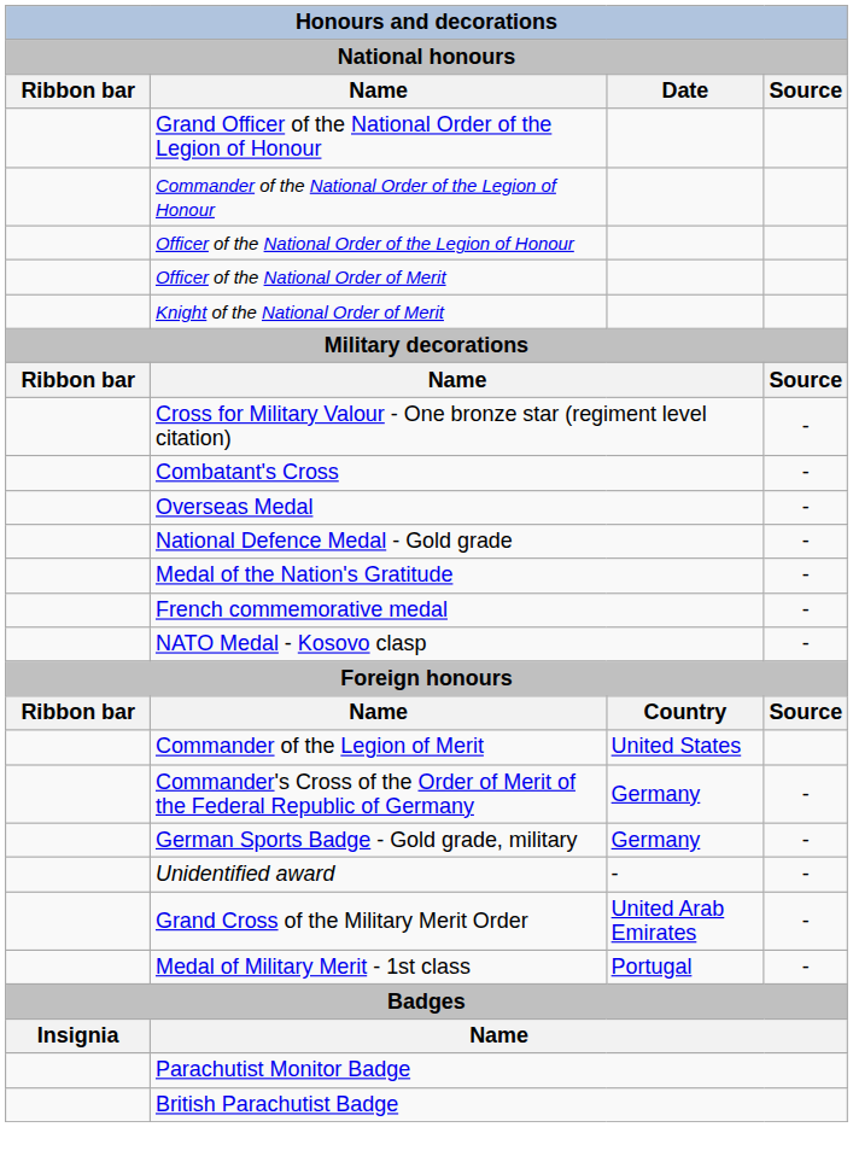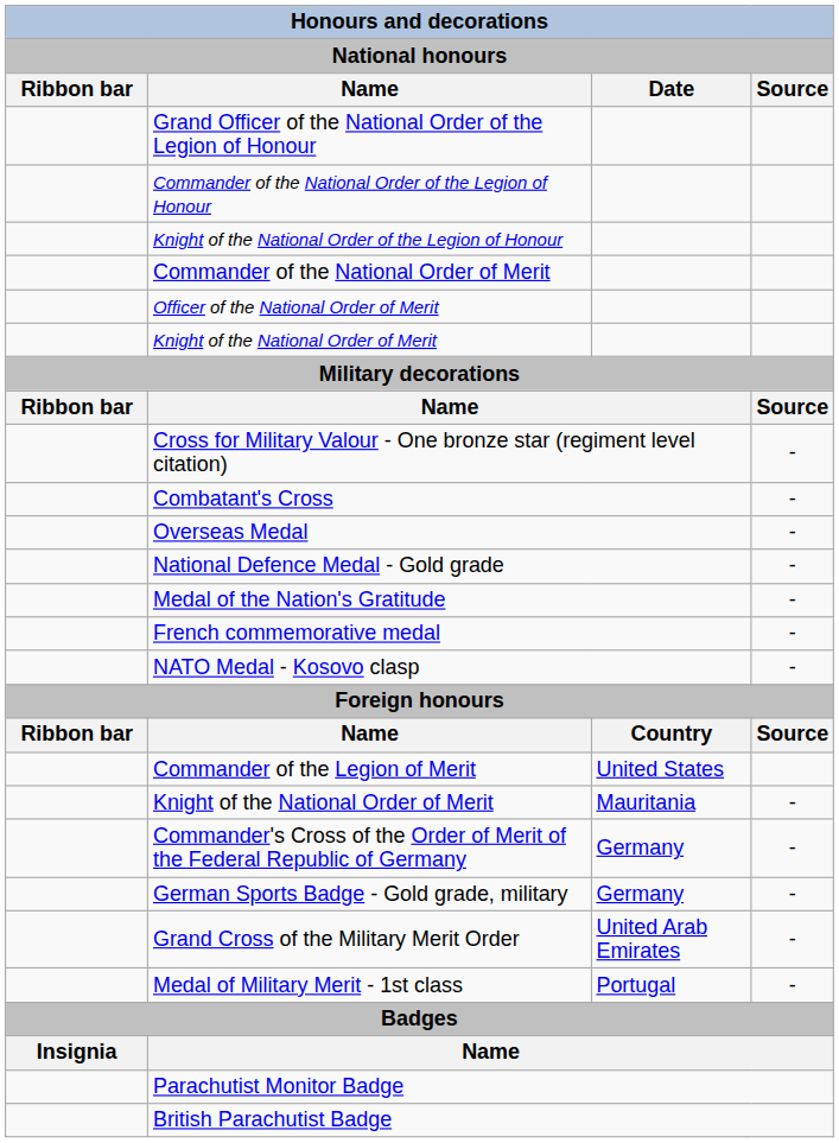- row: Officer of the National Order of the Legion of Honour
+ row: Knight of the National Order of the Legion of Honour
+ row: Commander of the National Order of Merit
+ row: Knight of the National Order of Merit | Mauritania | -
- row: Unidentified award | - | -
